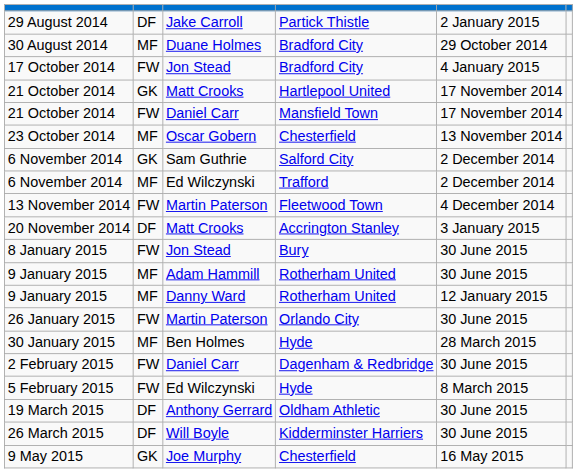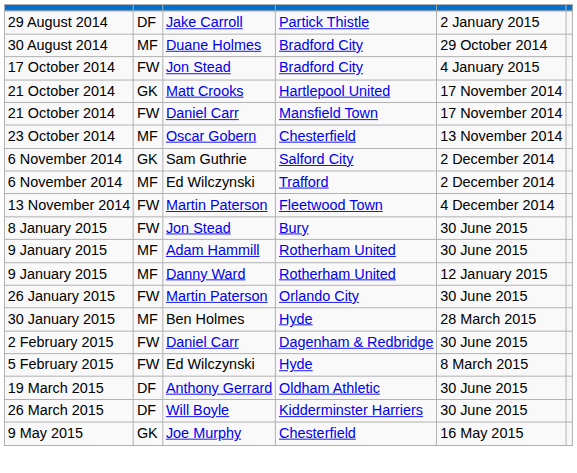- row: 20 November 2014 | DF | Matt Crooks | Accrington Stanley | 3 January 2015
